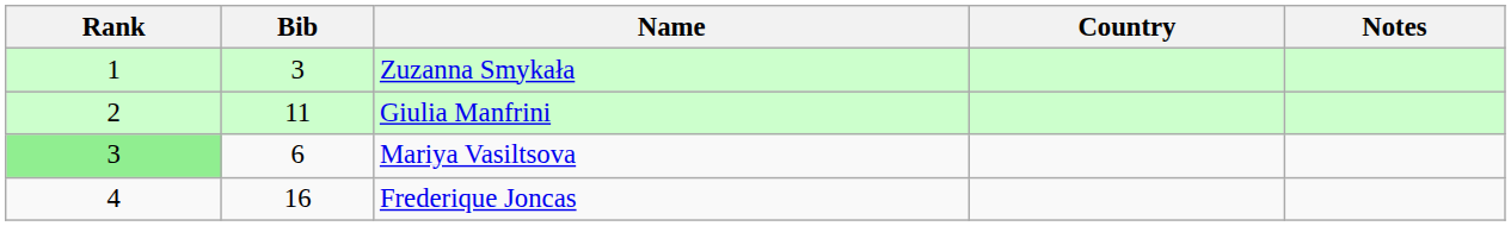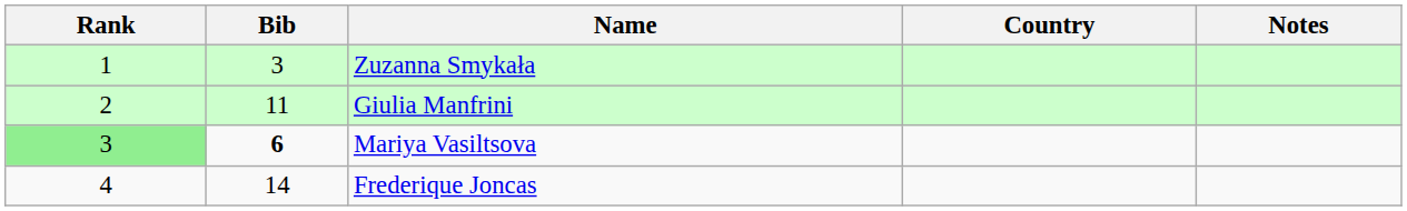Mariya Vasiltsova | Bib: normal -> bold
Frederique Joncas | Bib: 16 -> 14
